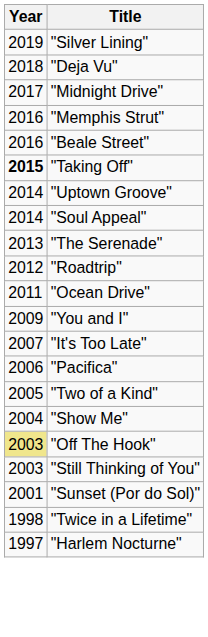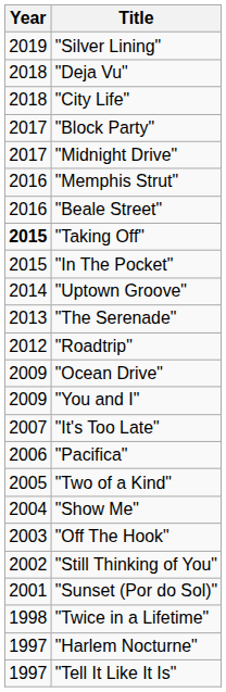+ row: 2018 | "City Life"
+ row: 2017 | "Block Party"
+ row: 2015 | "In The Pocket"
- row: 2014 | "Soul Appeal"
"Ocean Drive" | Year: 2011 -> 2009
"Off The Hook" | Year: khaki background -> no background
"Still Thinking of You" | Year: 2003 -> 2002
+ row: 1997 | "Tell It Like It Is"
